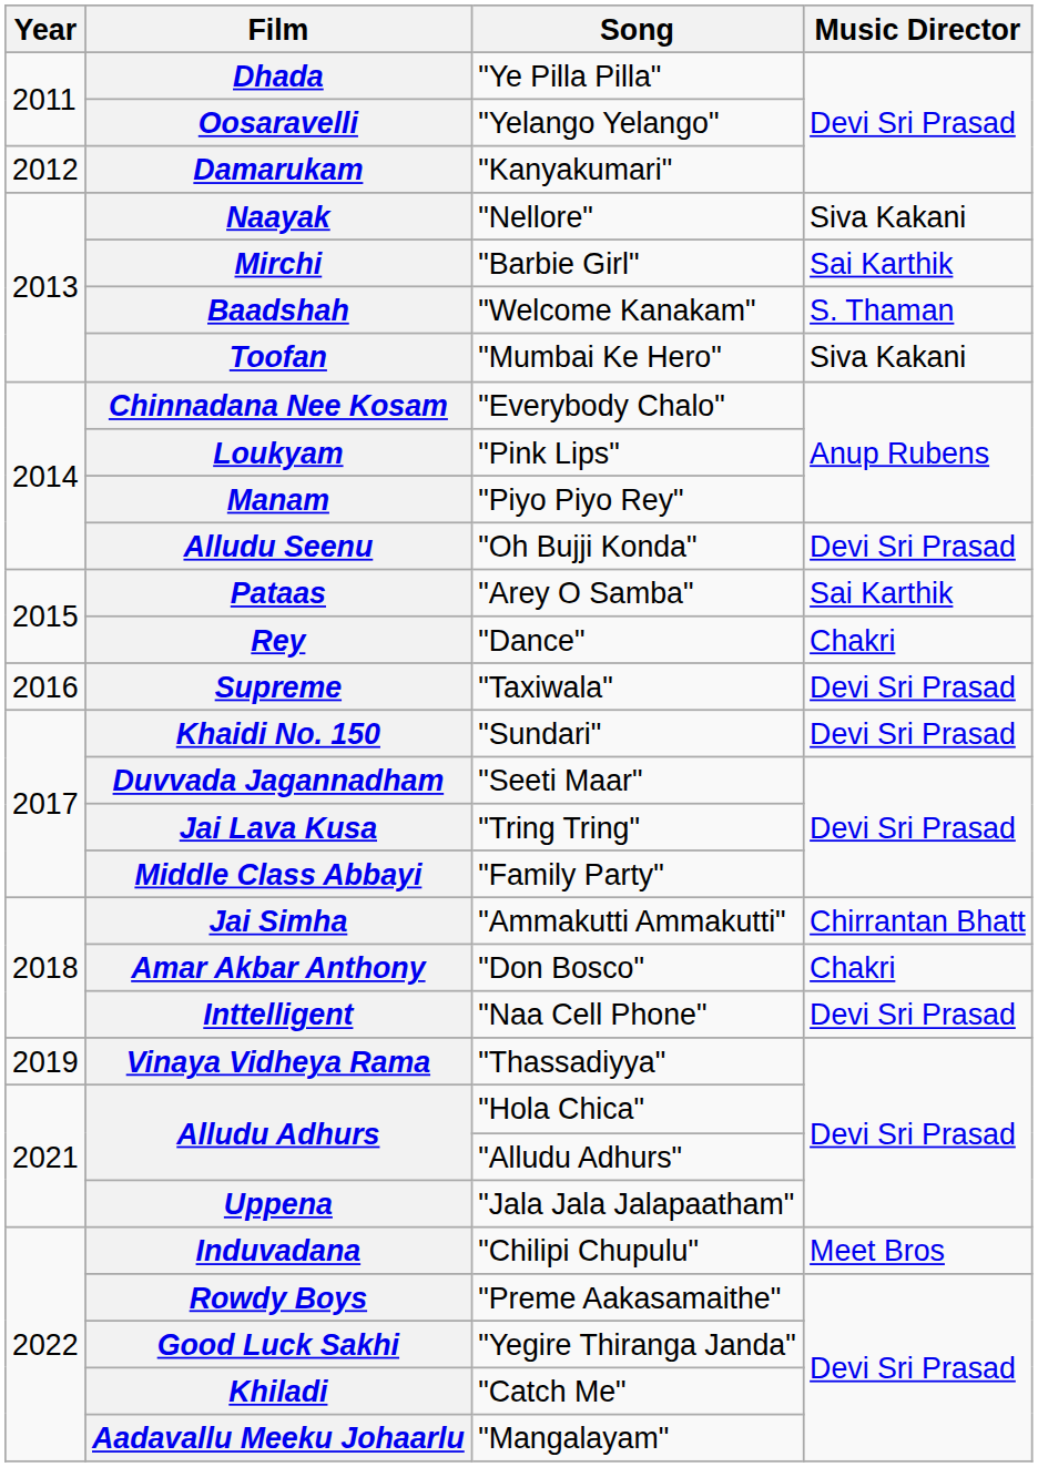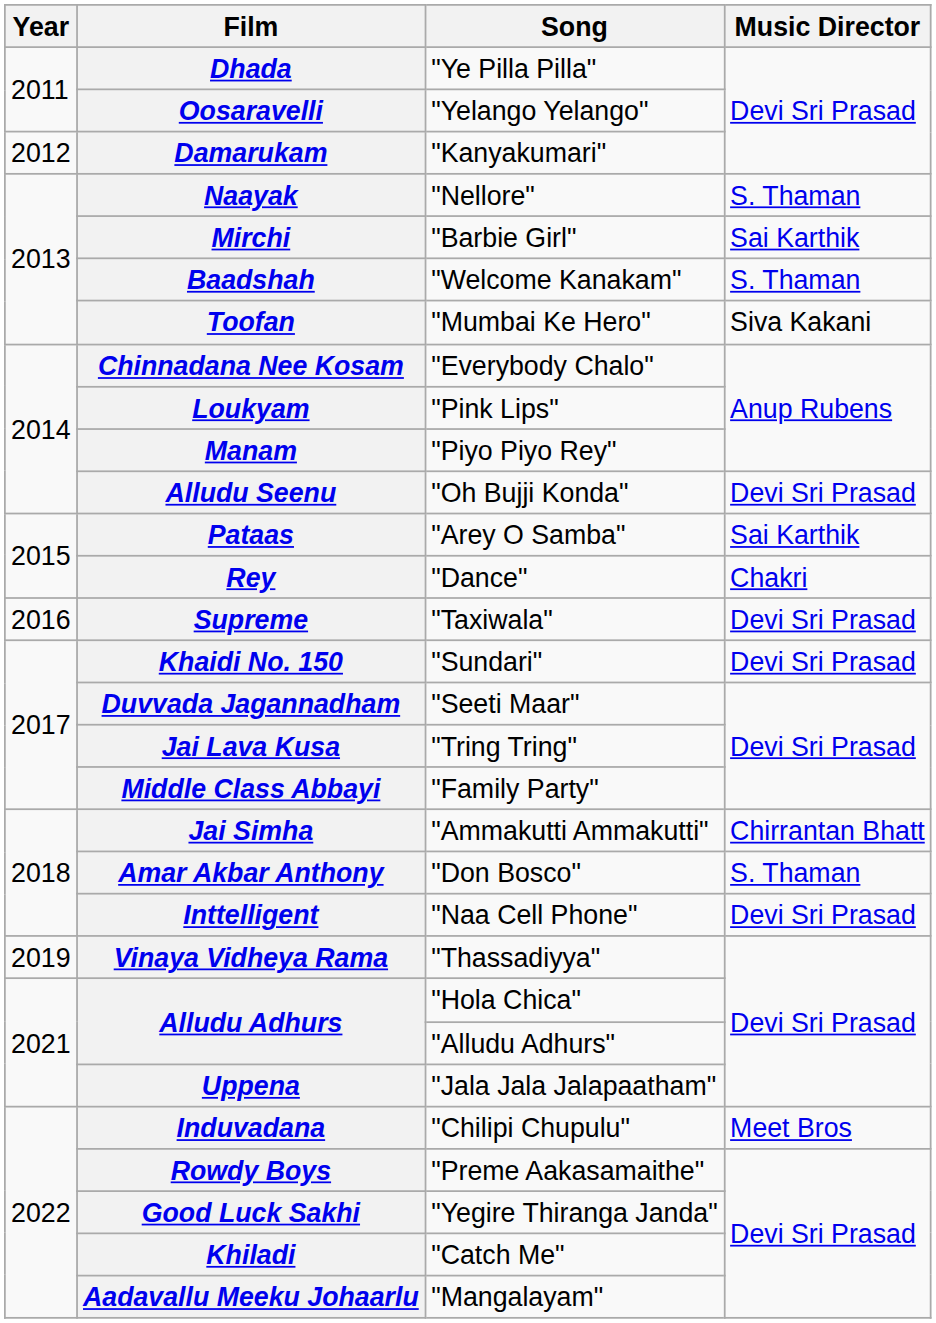Naayak | Music Director: Siva Kakani -> S. Thaman
Amar Akbar Anthony | Music Director: Chakri -> S. Thaman
